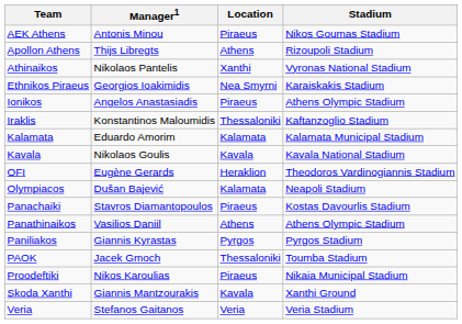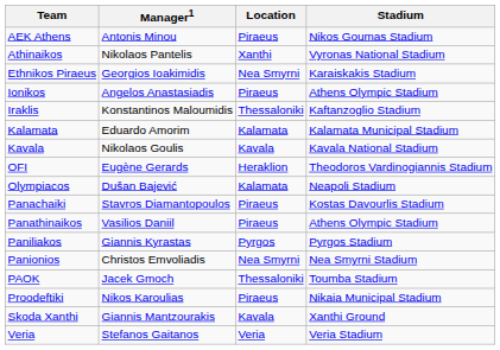- row: Apollon Athens | Thijs Libregts | Athens | Rizoupoli Stadium
Panathinaikos | Location: Athens -> Piraeus
+ row: Panionios | Christos Emvoliadis | Nea Smyrni | Nea Smyrni Stadium
